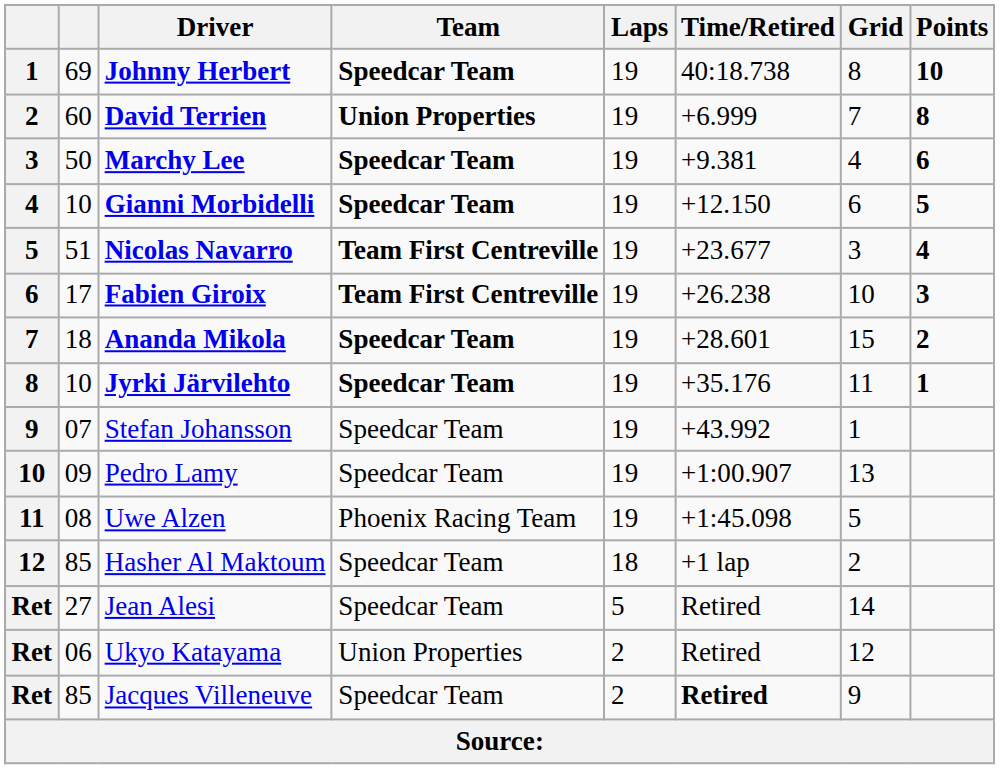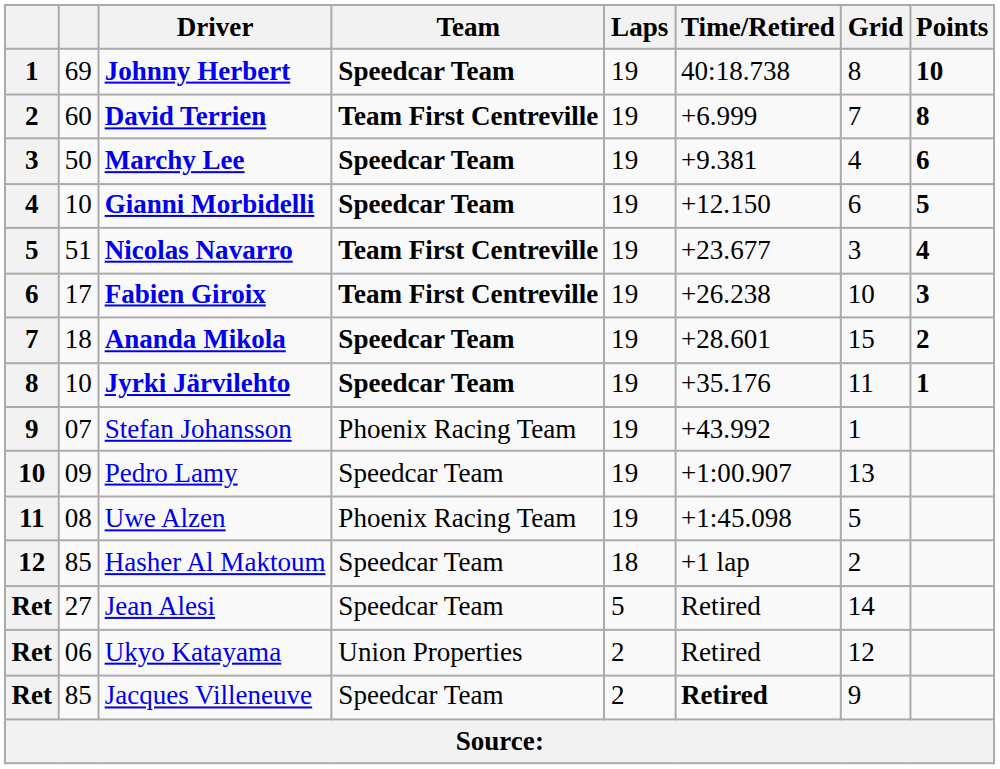David Terrien | Team: Union Properties -> Team First Centreville
Stefan Johansson | Team: Speedcar Team -> Phoenix Racing Team
